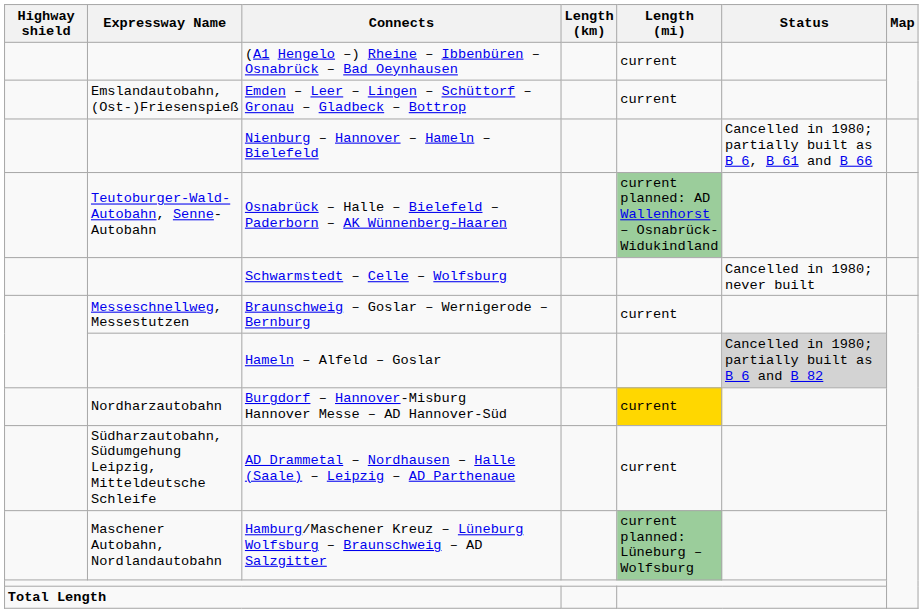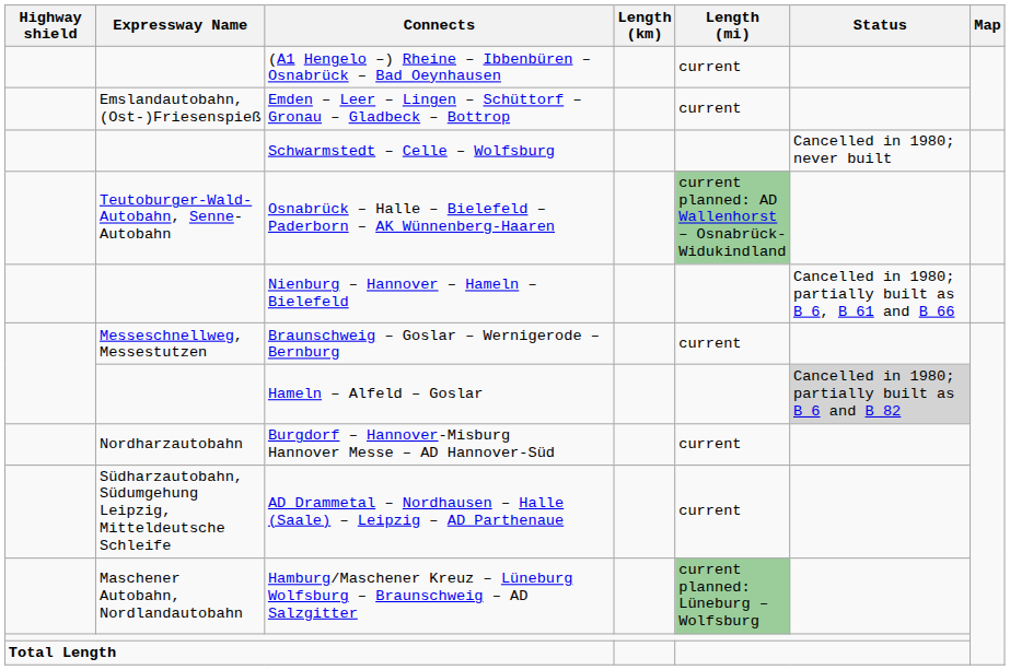rows swapped: Schwarmstedt – Celle – Wolfsburg <-> Nienburg – Hannover – Hameln – Bielefeld
Burgdorf – Hannover-Misburg Hannover Messe – AD Hannover-Süd | Length (mi): gold background -> no background
